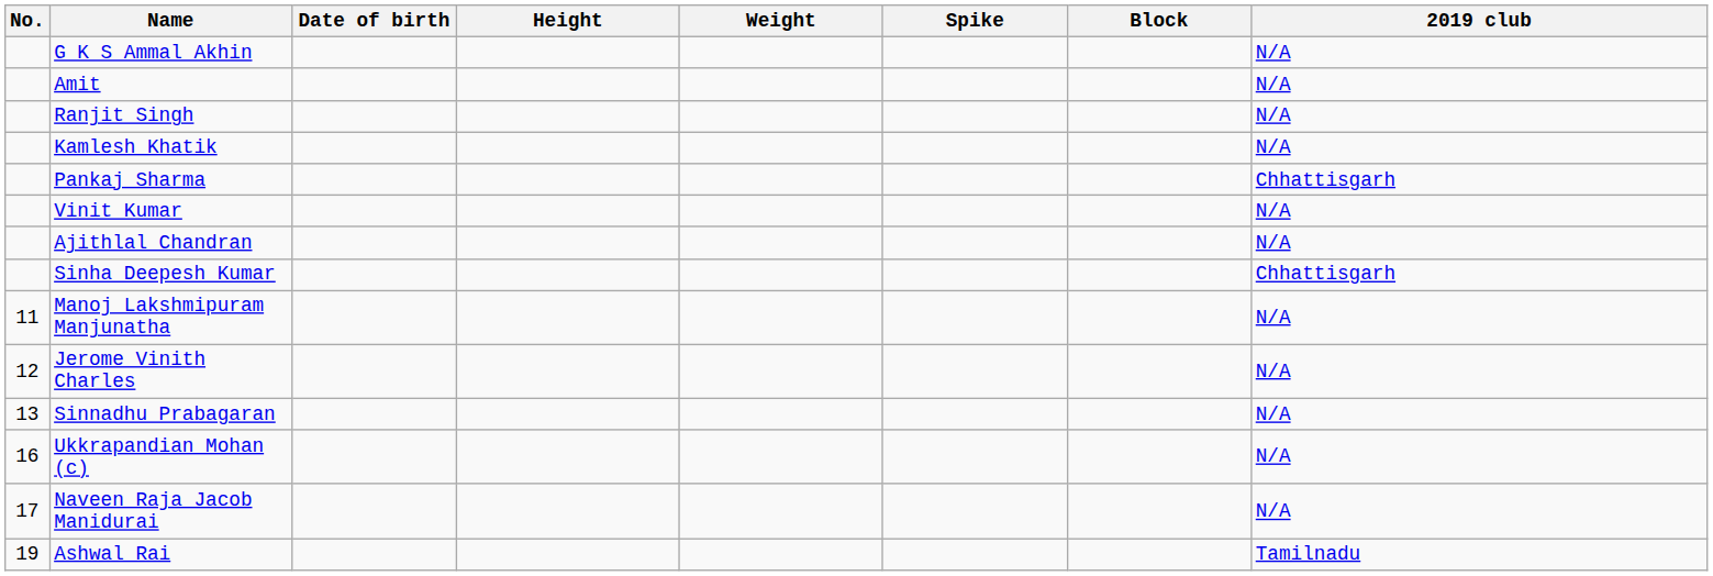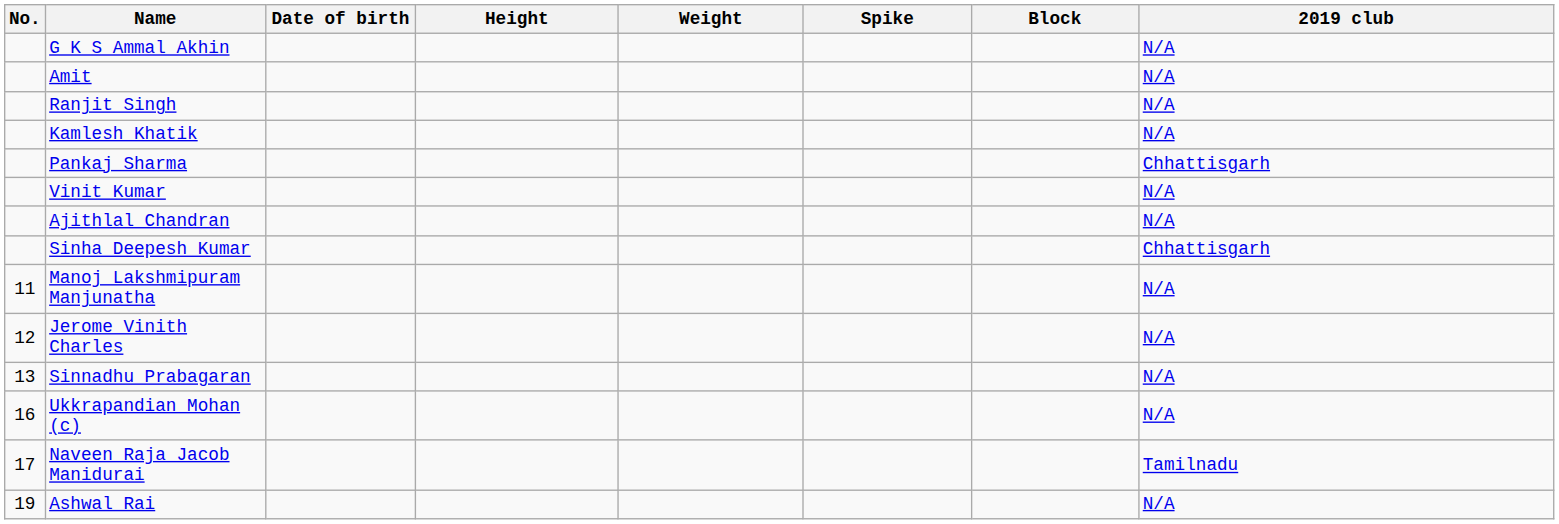Naveen Raja Jacob Manidurai | 2019 club: N/A -> Tamilnadu
Ashwal Rai | 2019 club: Tamilnadu -> N/A
